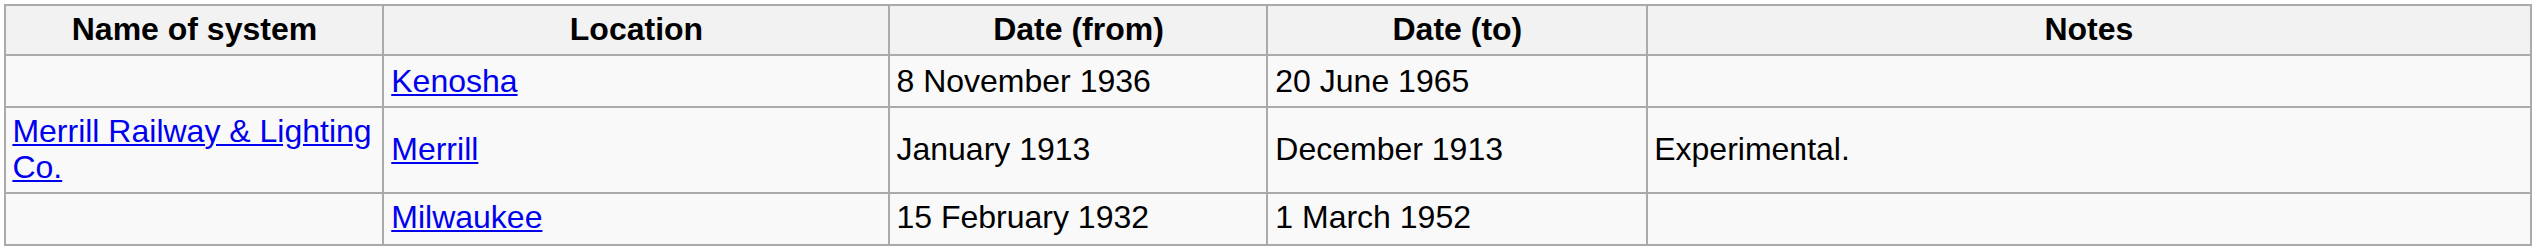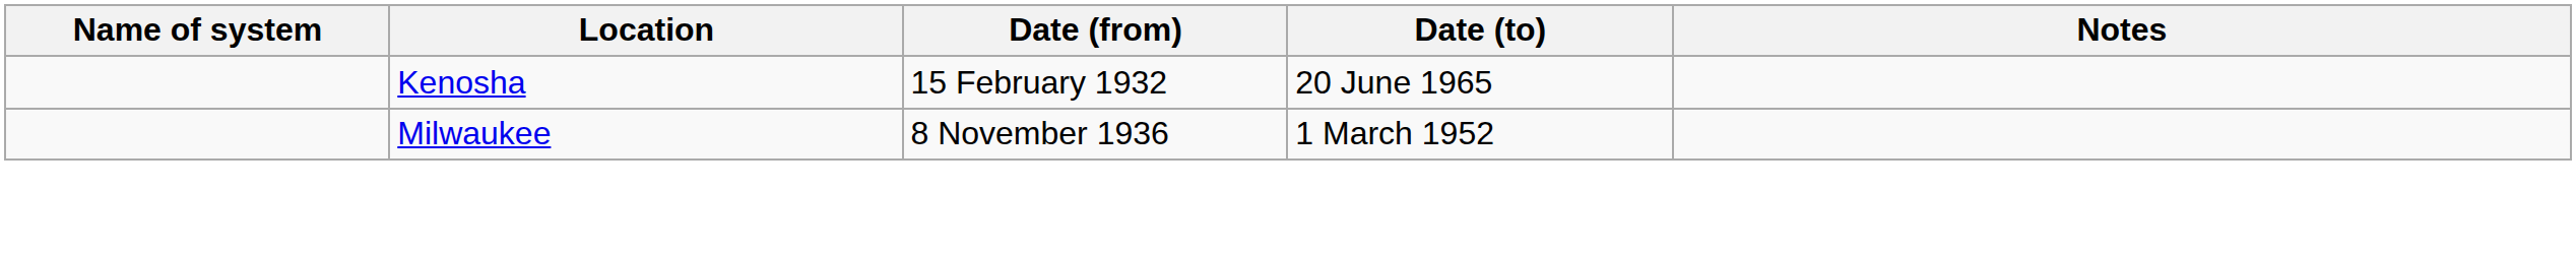Kenosha | Date (from): 8 November 1936 -> 15 February 1932
- row: Merrill Railway & Lighting Co. | Merrill | January 1913 | December 1913 | Experimental.
Milwaukee | Date (from): 15 February 1932 -> 8 November 1936
